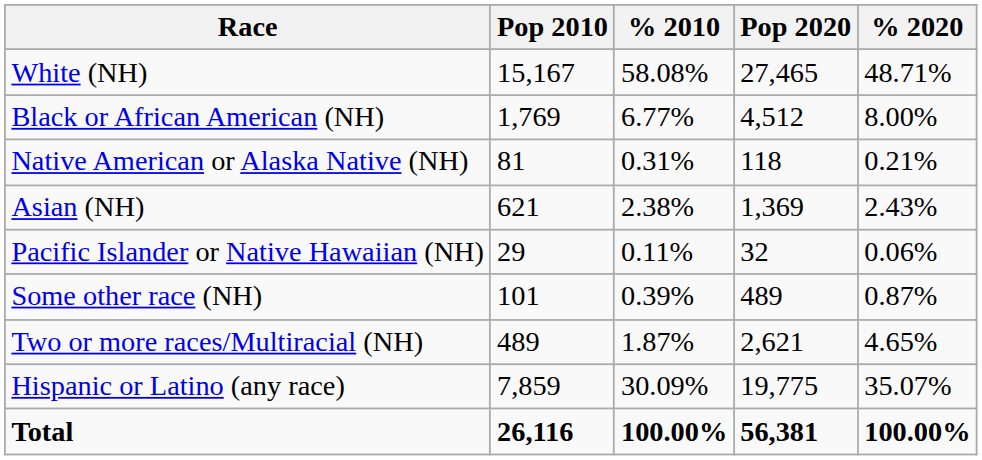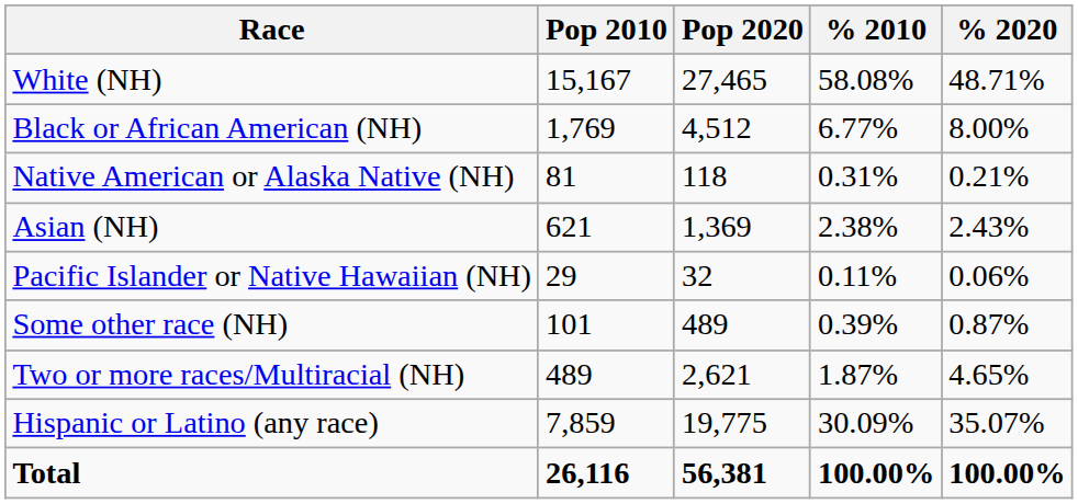columns swapped: Pop 2020 <-> % 2010
